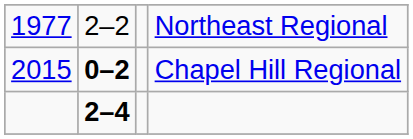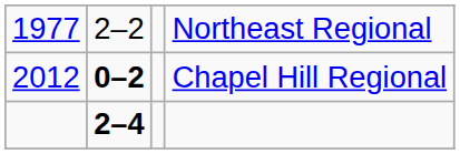Chapel Hill Regional | column 1: 2015 -> 2012
